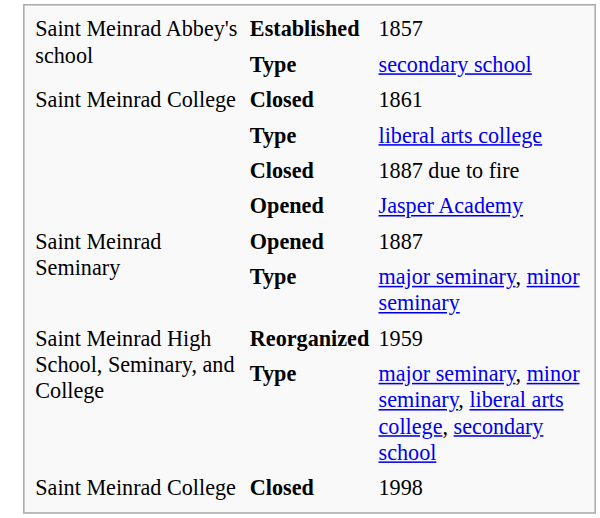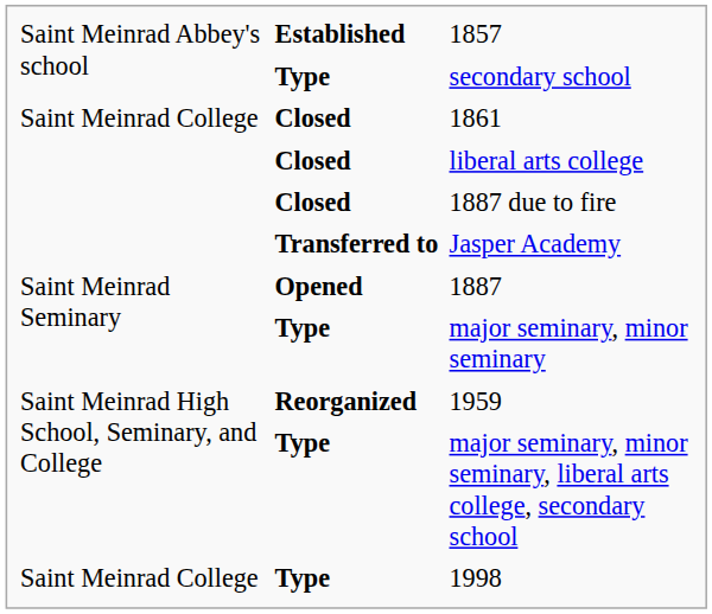liberal arts college | column 2: Type -> Closed
Jasper Academy | column 2: Opened -> Transferred to
1998 | column 2: Closed -> Type
